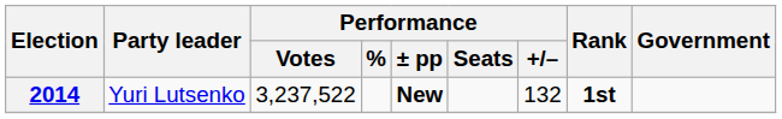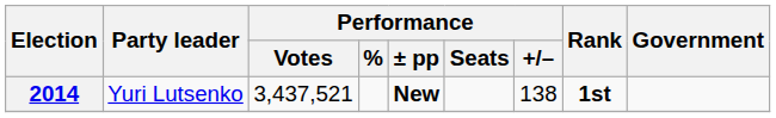2014 | Performance / Votes: 3,237,522 -> 3,437,521
2014 | Performance / +/–: 132 -> 138
